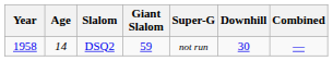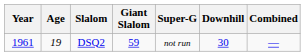DSQ2 | Year: 1958 -> 1961
DSQ2 | Age: 14 -> 19
